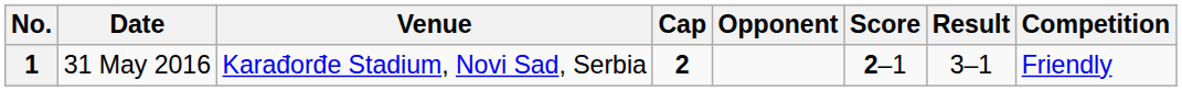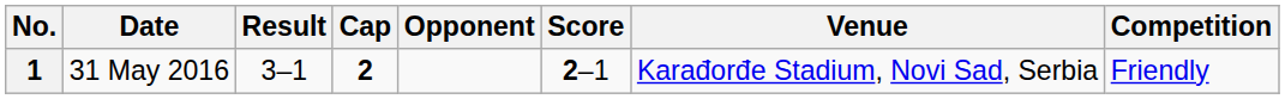columns swapped: Venue <-> Result
